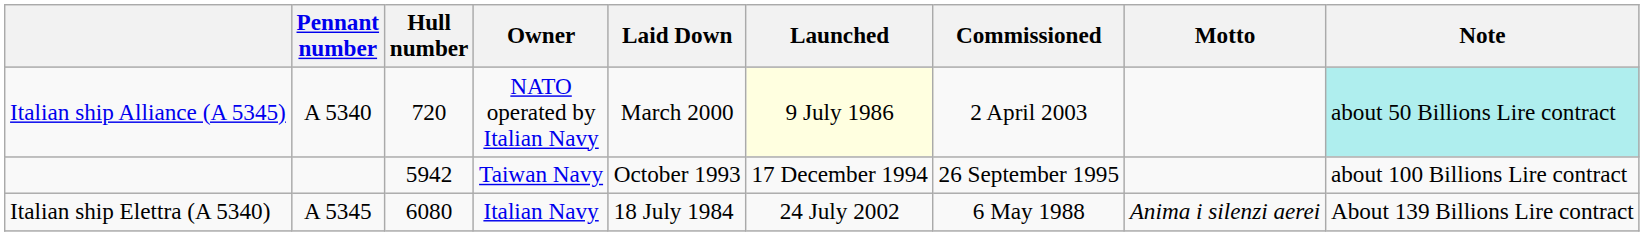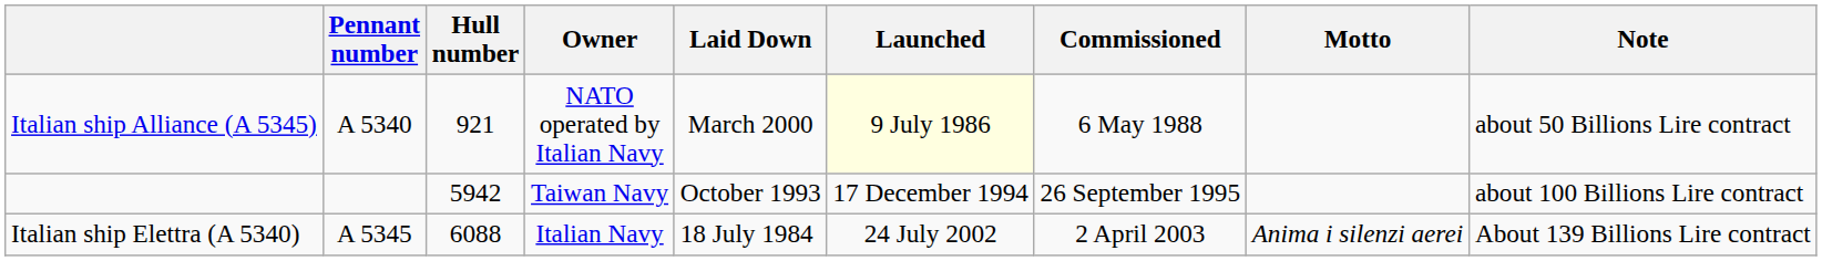Italian ship Alliance (A 5345) | Hull number: 720 -> 921
Italian ship Alliance (A 5345) | Commissioned: 2 April 2003 -> 6 May 1988
Italian ship Alliance (A 5345) | Note: paleturquoise background -> no background
Italian ship Elettra (A 5340) | Hull number: 6080 -> 6088
Italian ship Elettra (A 5340) | Commissioned: 6 May 1988 -> 2 April 2003
